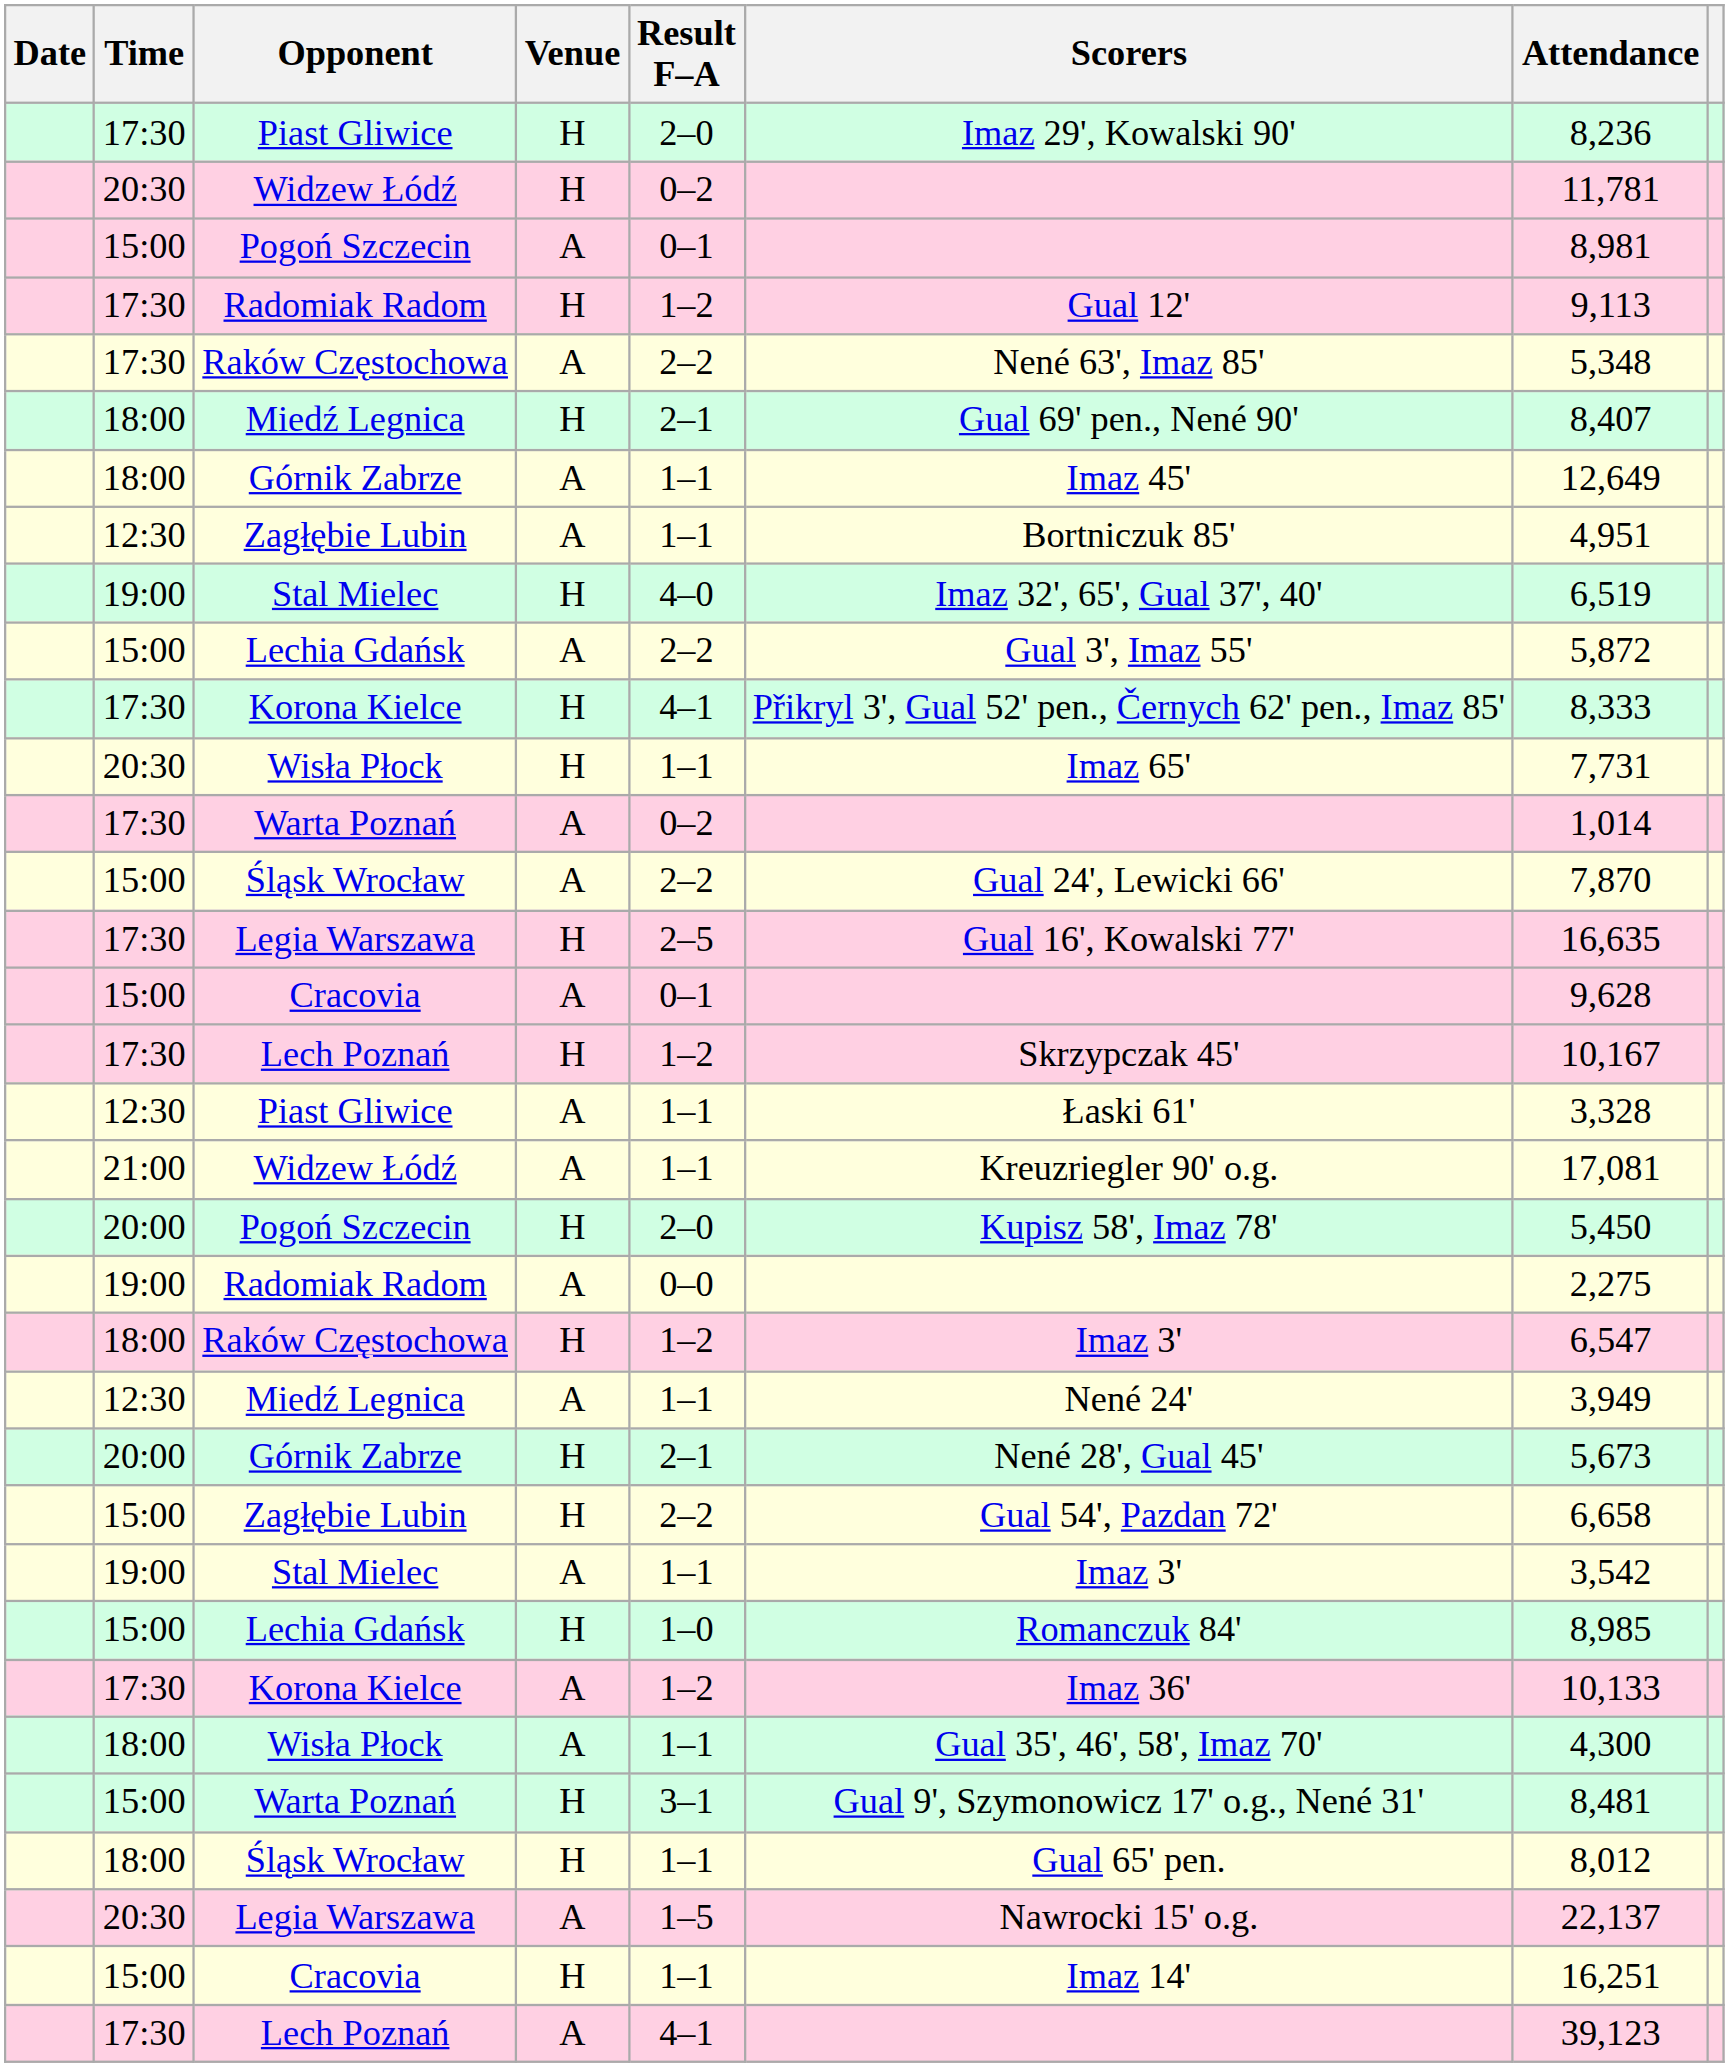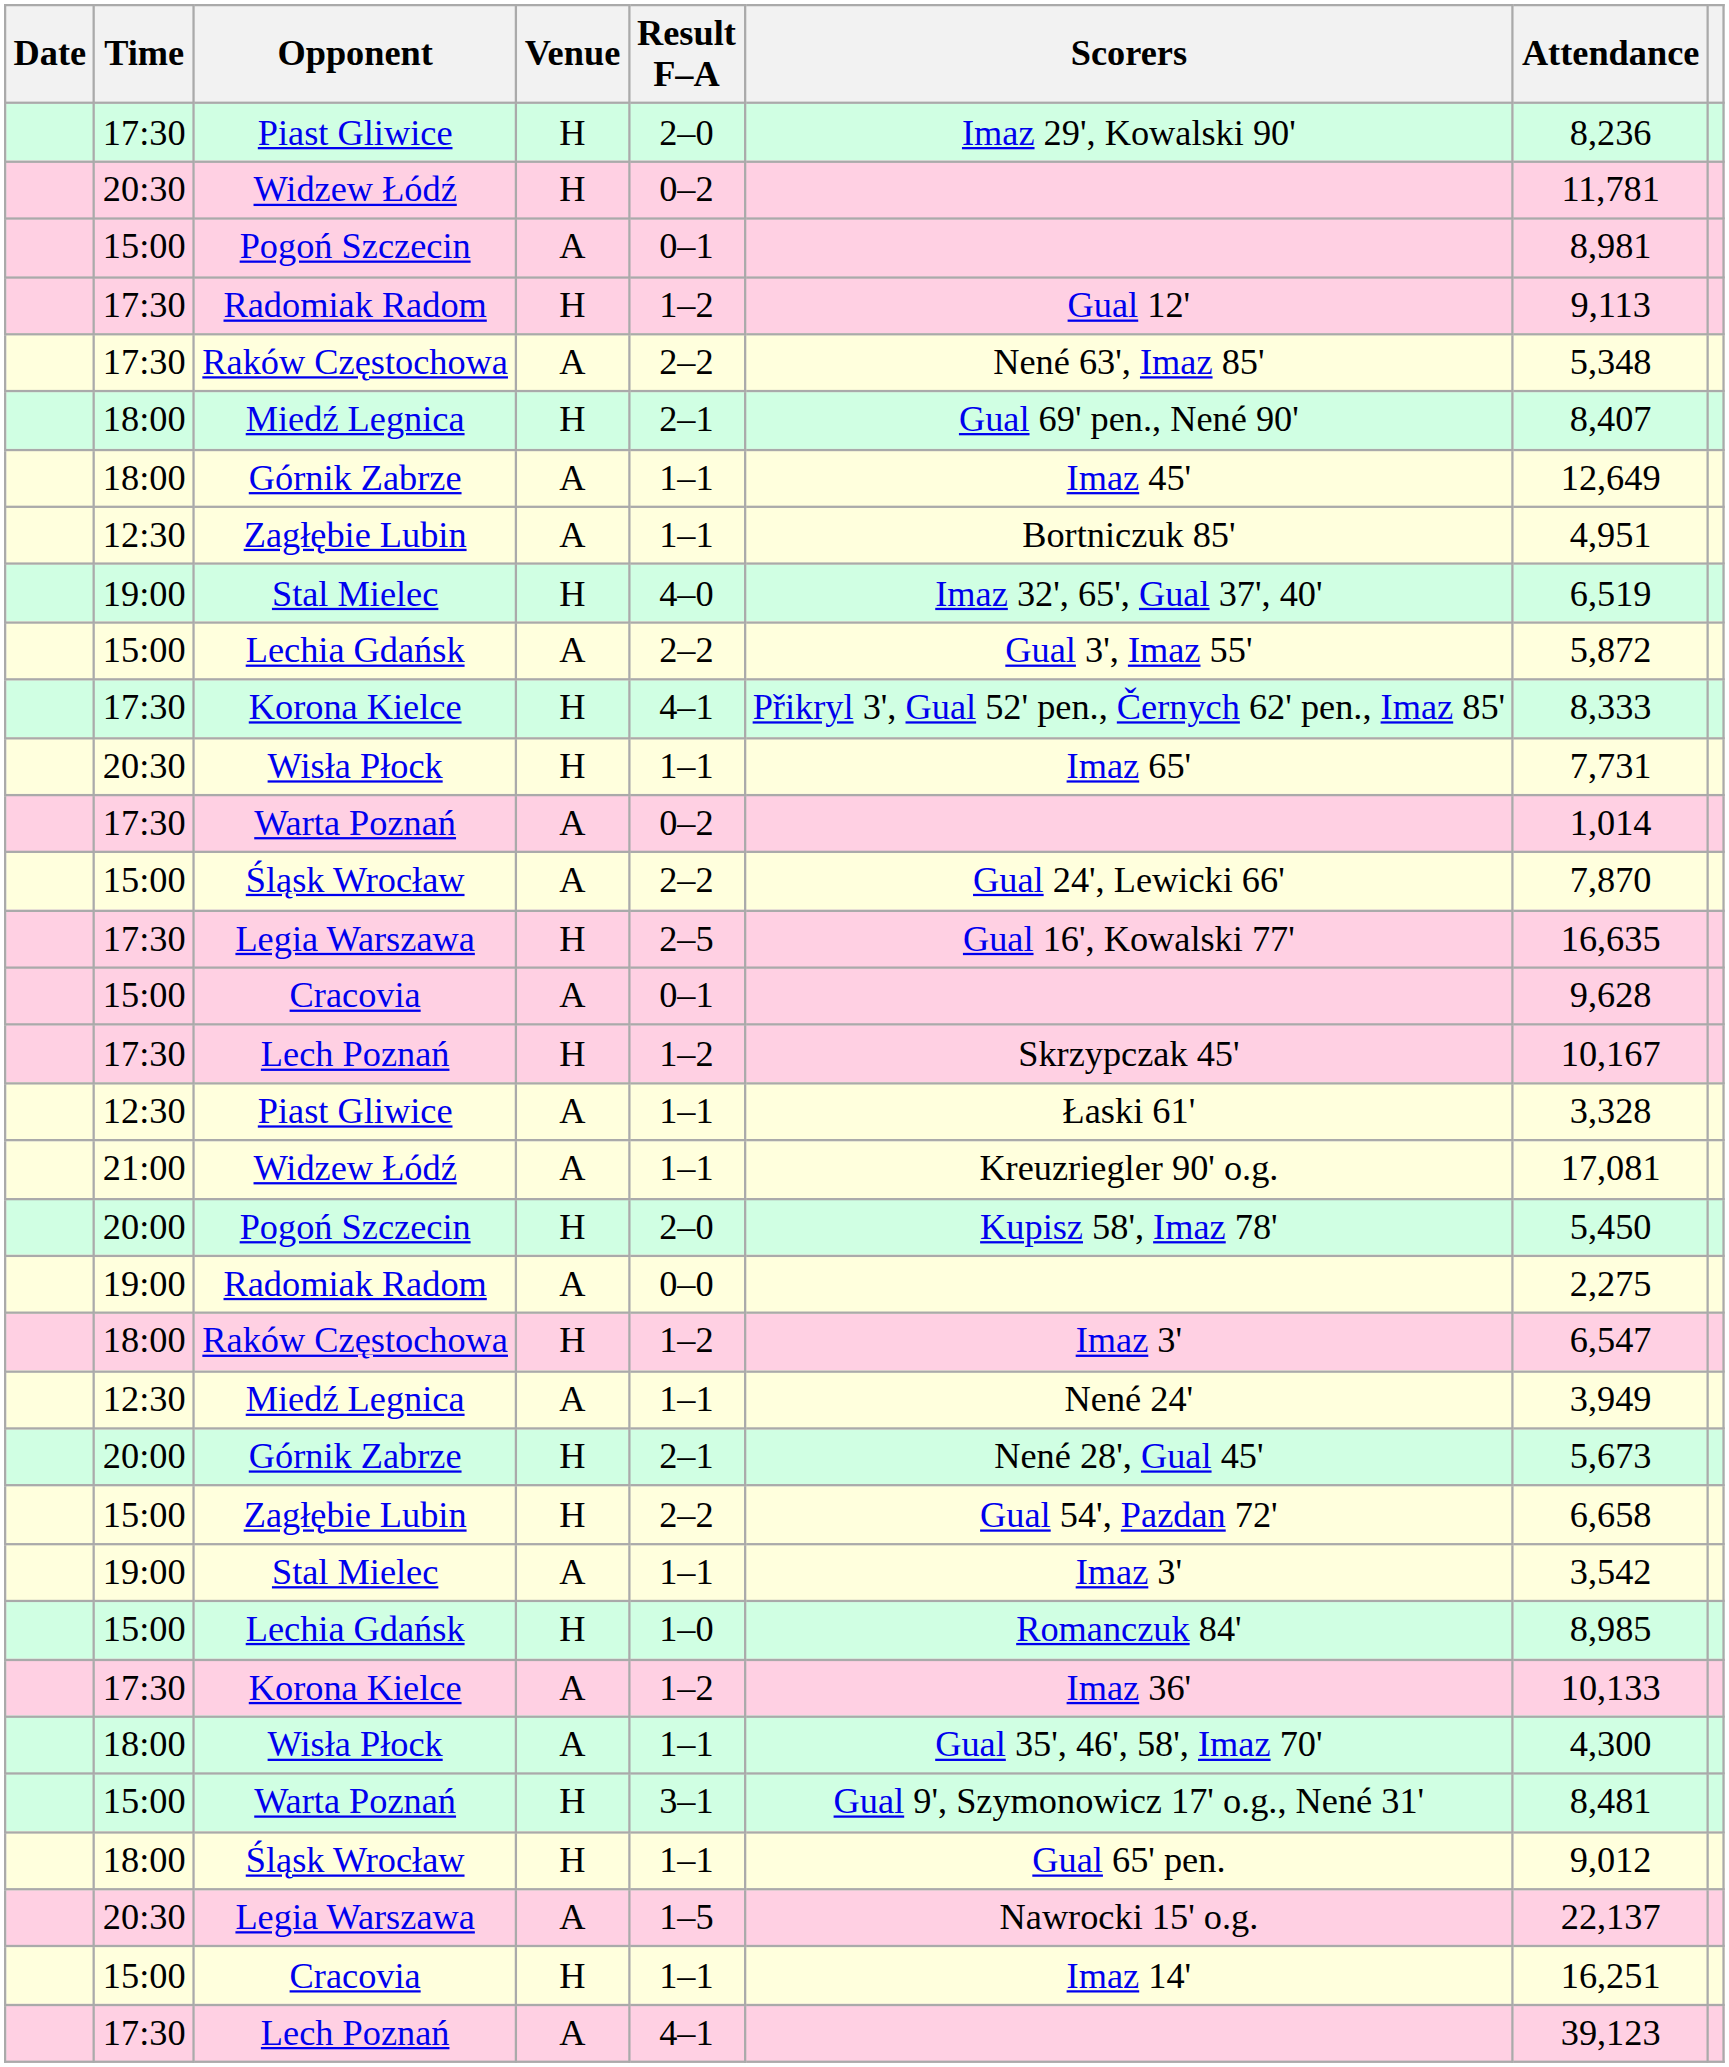Śląsk Wrocław / H | Attendance: 8,012 -> 9,012
